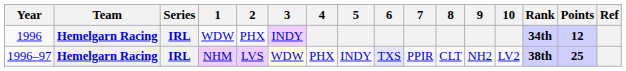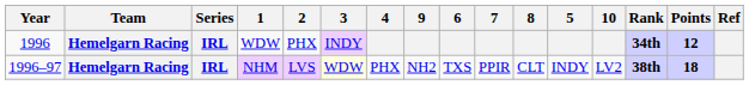columns swapped: 5 <-> 9
NHM | 6: lavender background -> no background
NHM | Points: 25 -> 18
